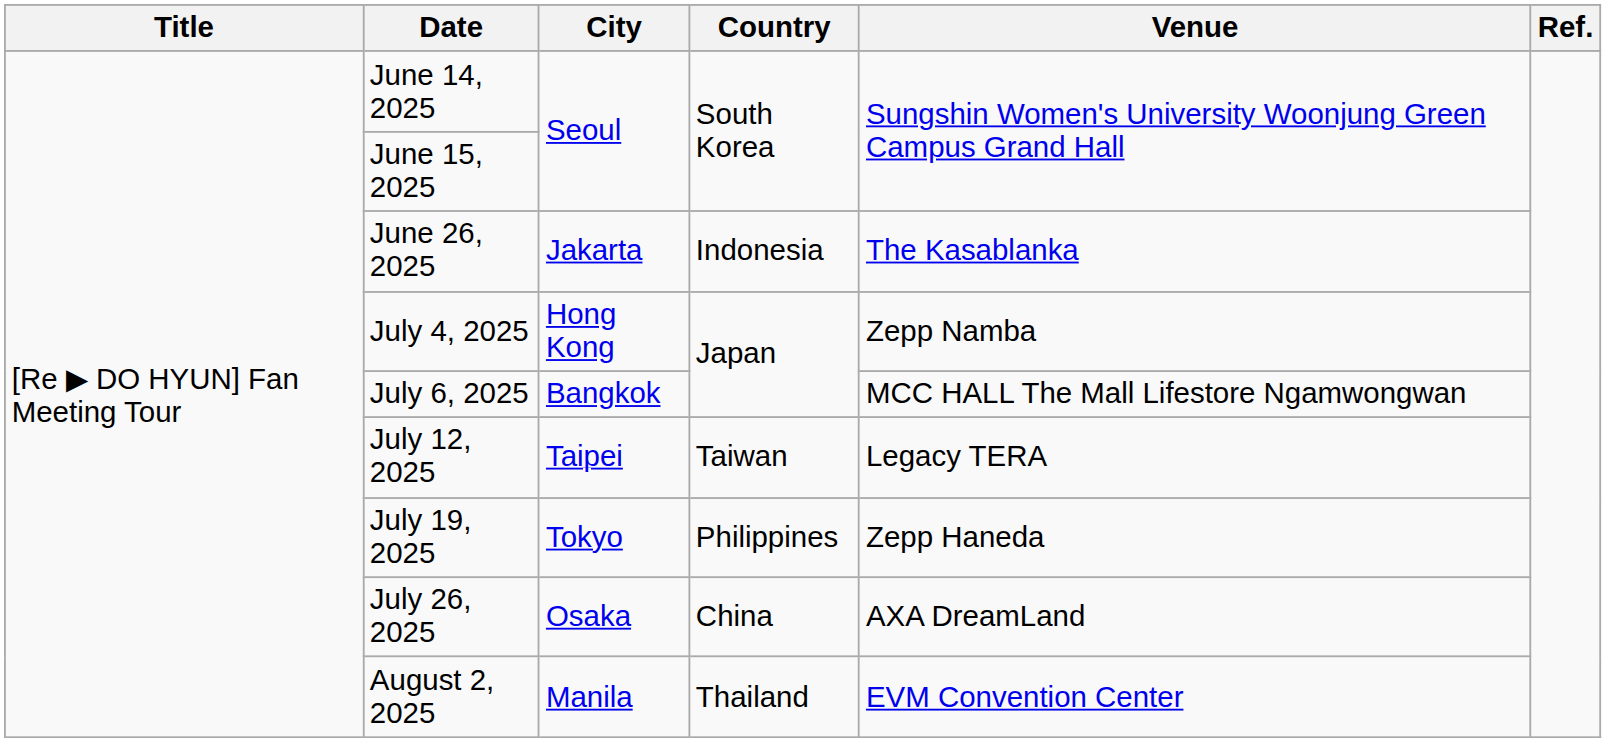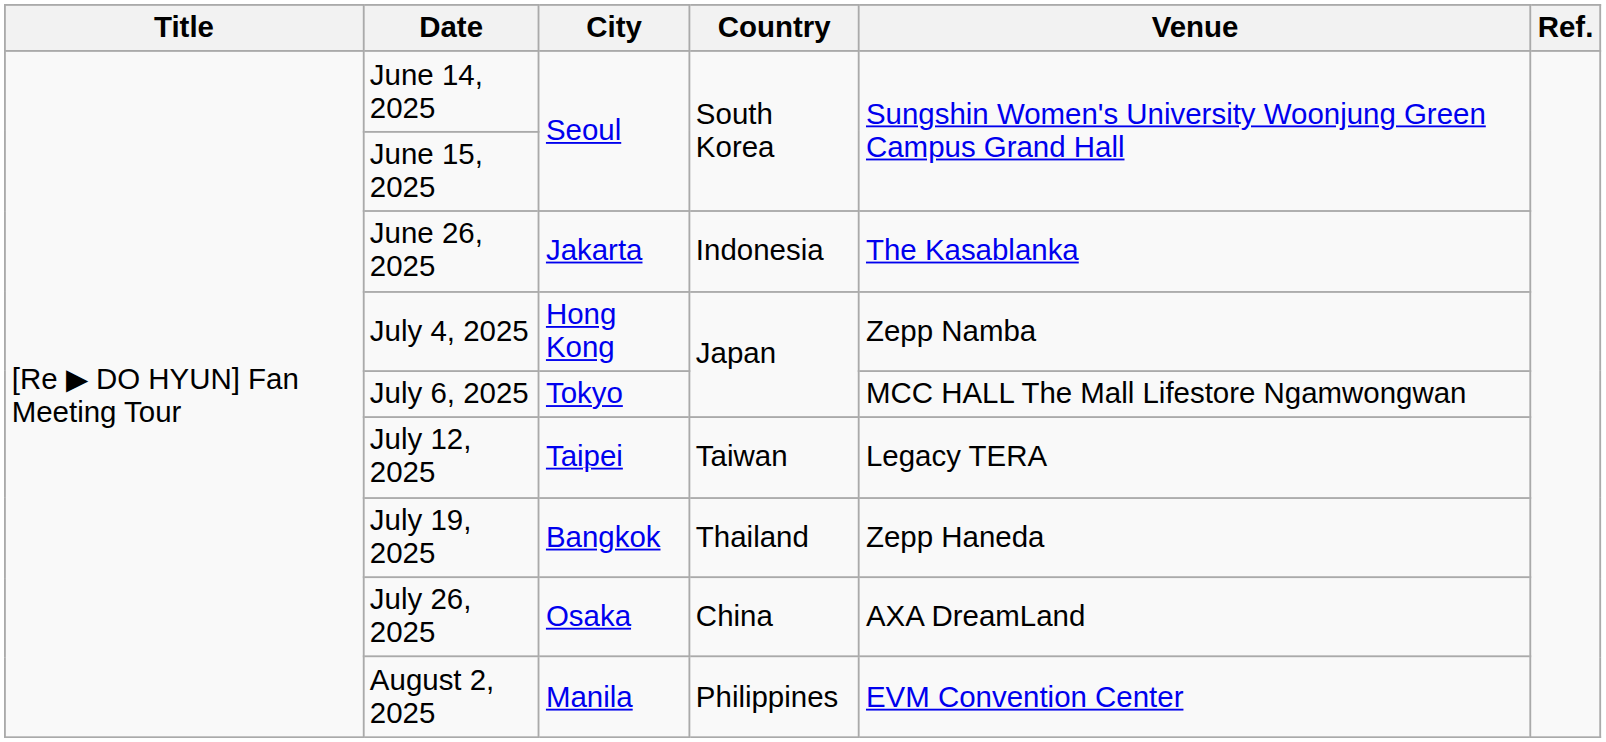July 6, 2025 | City: Bangkok -> Tokyo
July 19, 2025 | City: Tokyo -> Bangkok
July 19, 2025 | Country: Philippines -> Thailand
August 2, 2025 | Country: Thailand -> Philippines
